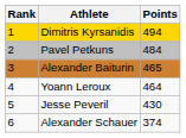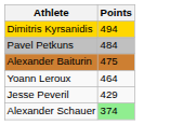- column: Rank | 1 | 2 | 3 | 4 | 5 | 6
Alexander Baiturin | Points: 465 -> 475
Jesse Peveril | Points: 430 -> 429
Alexander Schauer | Points: no background -> lightgreen background
